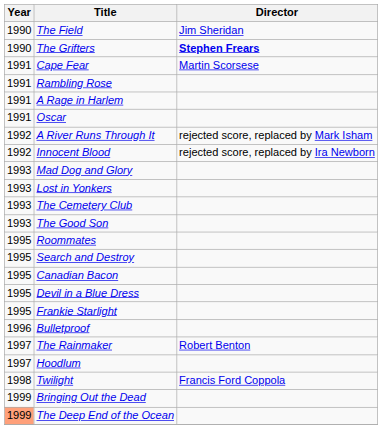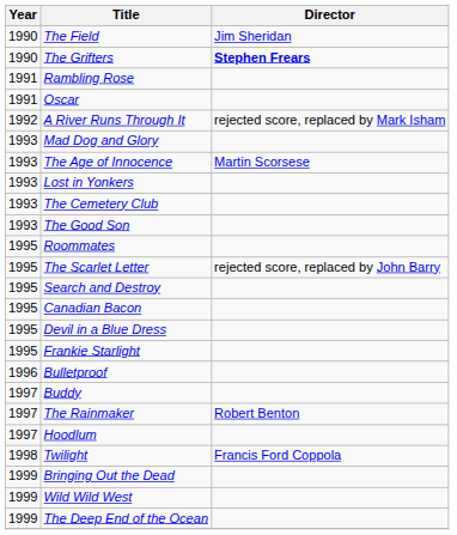- row: 1991 | Cape Fear | Martin Scorsese
- row: 1991 | A Rage in Harlem
- row: 1992 | Innocent Blood | rejected score, replaced by Ira Newborn
+ row: 1993 | The Age of Innocence | Martin Scorsese
+ row: 1995 | The Scarlet Letter | rejected score, replaced by John Barry
+ row: 1997 | Buddy
+ row: 1999 | Wild Wild West
The Deep End of the Ocean | Year: lightsalmon background -> no background
